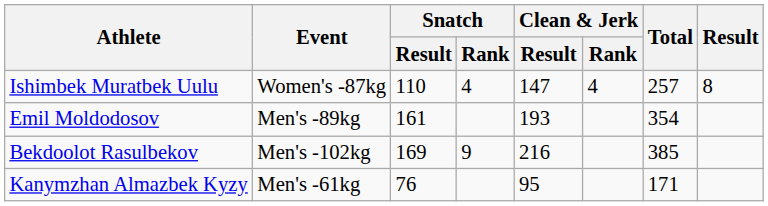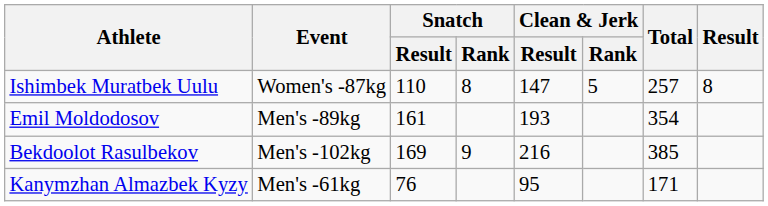Ishimbek Muratbek Uulu | Snatch / Rank: 4 -> 8
Ishimbek Muratbek Uulu | Clean & Jerk / Rank: 4 -> 5
